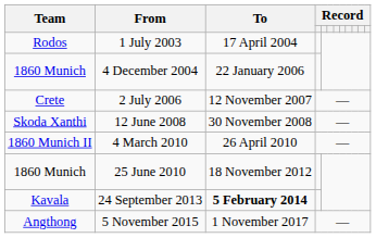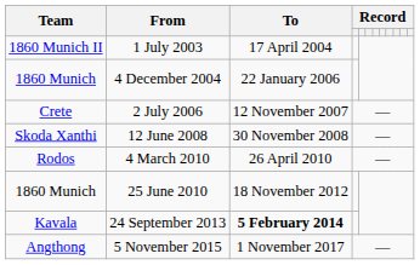1 July 2003 | Team: Rodos -> 1860 Munich II
4 March 2010 | Team: 1860 Munich II -> Rodos
